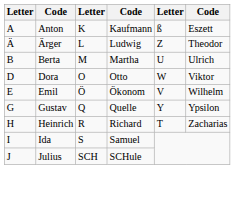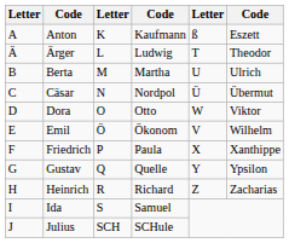Ärger | column 5: Z -> T
+ row: C | Cäsar | N | Nordpol | Ü | Übermut
+ row: F | Friedrich | P | Paula | X | Xanthippe
Heinrich | column 5: T -> Z
